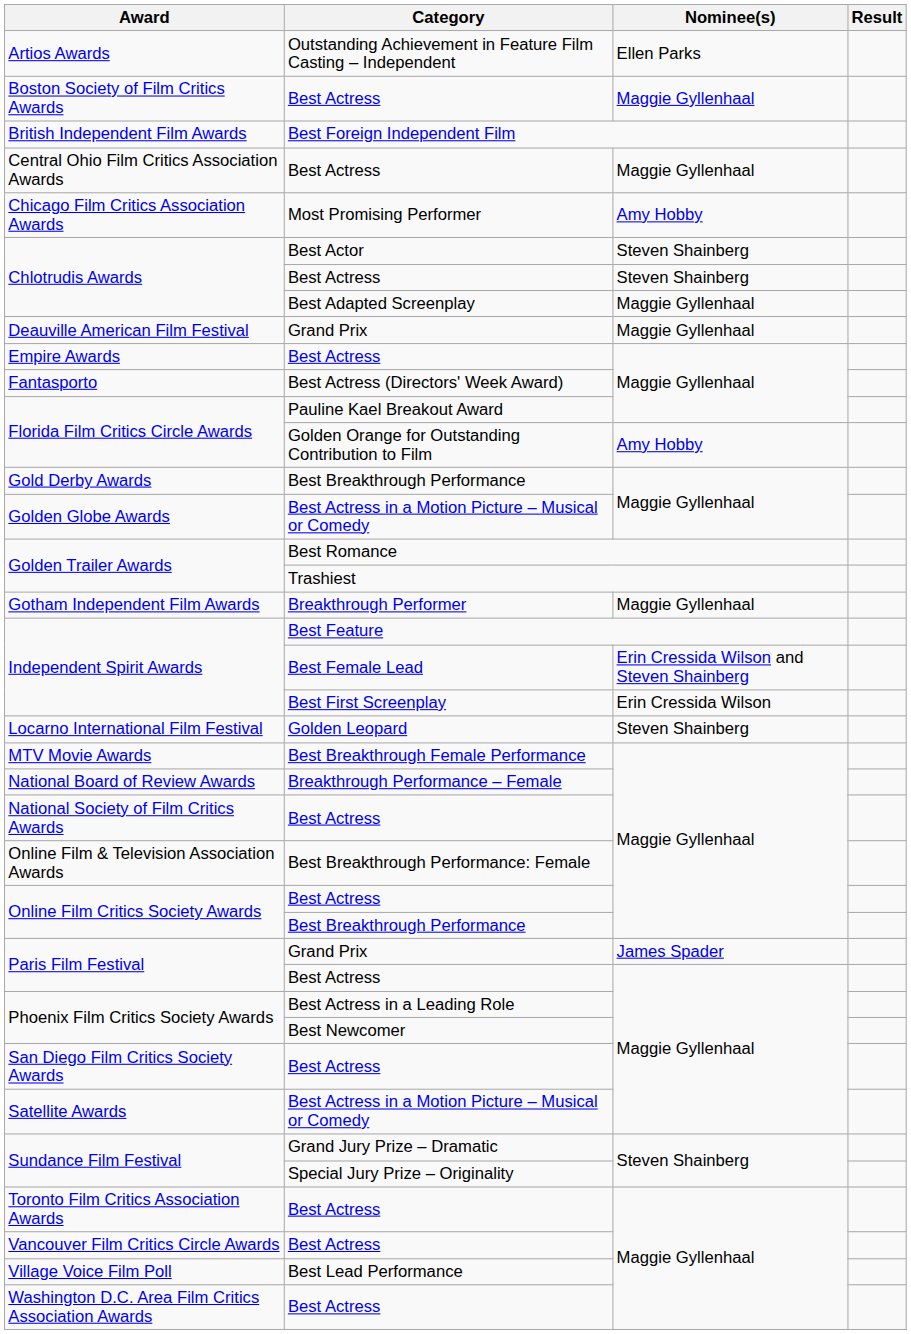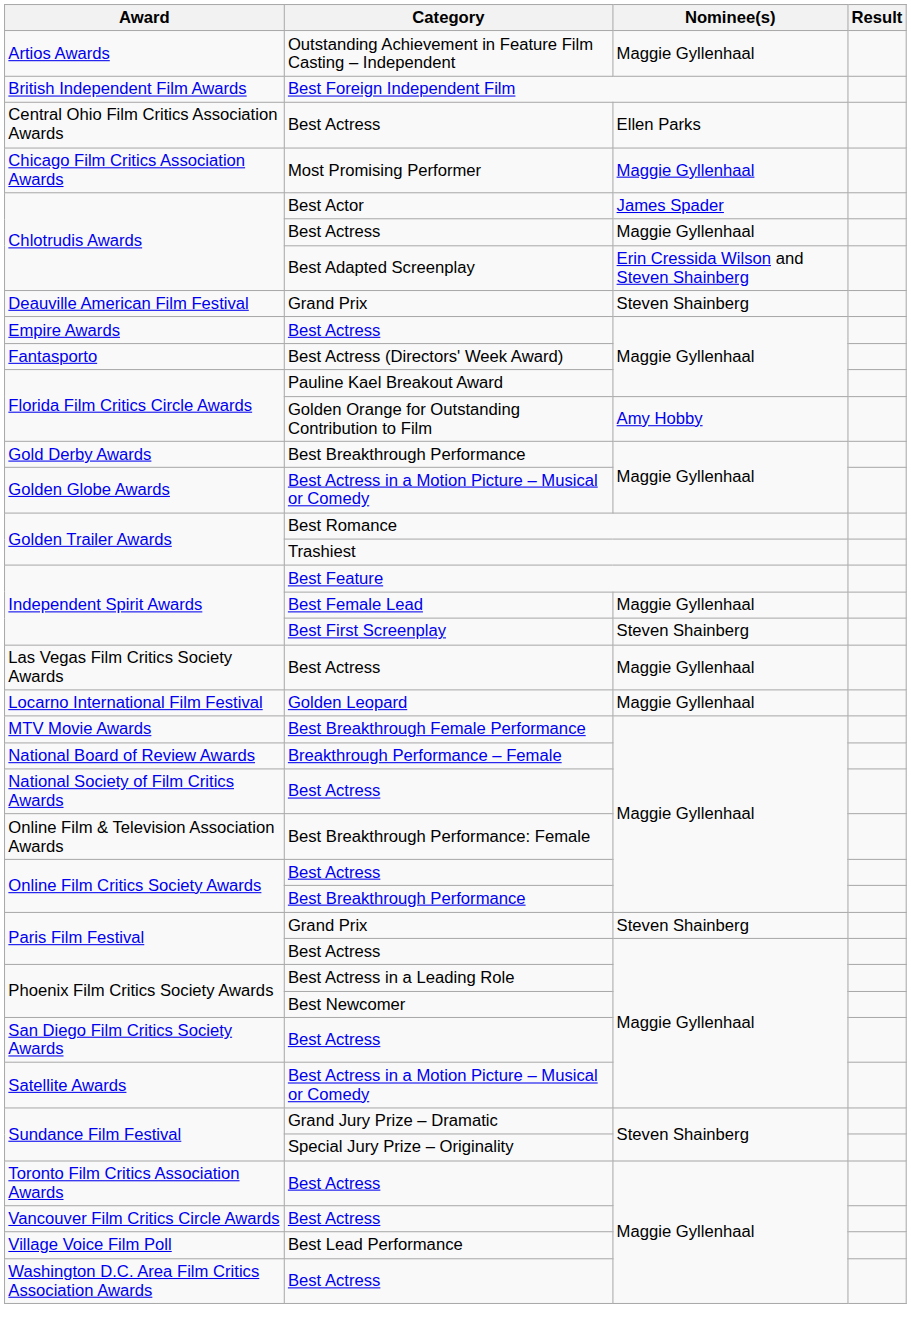Artios Awards | Nominee(s): Ellen Parks -> Maggie Gyllenhaal
- row: Boston Society of Film Critics Awards | Best Actress | Maggie Gyllenhaal
Central Ohio Film Critics Association Awards | Nominee(s): Maggie Gyllenhaal -> Ellen Parks
Chicago Film Critics Association Awards | Nominee(s): Amy Hobby -> Maggie Gyllenhaal
Chlotrudis Awards / Best Actor | Nominee(s): Steven Shainberg -> James Spader
Chlotrudis Awards / Best Actress | Nominee(s): Steven Shainberg -> Maggie Gyllenhaal
Chlotrudis Awards / Best Adapted Screenplay | Nominee(s): Maggie Gyllenhaal -> Erin Cressida Wilson and Steven Shainberg
Deauville American Film Festival | Nominee(s): Maggie Gyllenhaal -> Steven Shainberg
- row: Gotham Independent Film Awards | Breakthrough Performer | Maggie Gyllenhaal
Independent Spirit Awards / Best Female Lead | Nominee(s): Erin Cressida Wilson and Steven Shainberg -> Maggie Gyllenhaal
Independent Spirit Awards / Best First Screenplay | Nominee(s): Erin Cressida Wilson -> Steven Shainberg
+ row: Las Vegas Film Critics Society Awards | Best Actress | Maggie Gyllenhaal
Locarno International Film Festival | Nominee(s): Steven Shainberg -> Maggie Gyllenhaal
Paris Film Festival / Grand Prix | Nominee(s): James Spader -> Steven Shainberg
